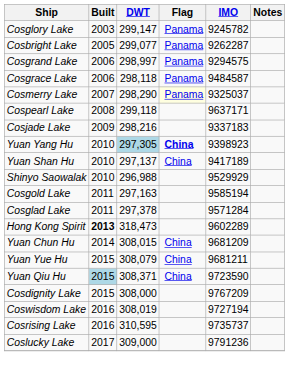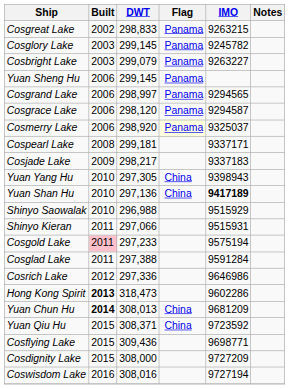+ row: Cosgreat Lake | 2002 | 298,833 | Panama | 9263215
Cosglory Lake | DWT: 299,147 -> 299,145
Cosbright Lake | Built: 2005 -> 2003
Cosbright Lake | DWT: 299,077 -> 299,079
Cosbright Lake | IMO: 9262287 -> 9263227
+ row: Yuan Sheng Hu | 2006 | 299,145 | Panama
Cosgrand Lake | IMO: 9294575 -> 9294565
Cosgrace Lake | DWT: 298,118 -> 298,120
Cosgrace Lake | IMO: 9484587 -> 9294587
Cosmerry Lake | Built: 2007 -> 2006
Cosmerry Lake | DWT: 298,290 -> 298,920
Cospearl Lake | DWT: 299,118 -> 299,181
Cospearl Lake | IMO: 9637171 -> 9337171
Cosjade Lake | DWT: 298,216 -> 298,217
Yuan Yang Hu | DWT: lightblue background -> no background
Yuan Yang Hu | Flag: bold -> normal
Yuan Yang Hu | IMO: 9398923 -> 9398943
Yuan Shan Hu | DWT: 297,137 -> 297,136
Yuan Shan Hu | IMO: normal -> bold
Shinyo Saowalak | IMO: 9529929 -> 9515929
+ row: Shinyo Kieran | 2011 | 297,066 | 9515931
Cosgold Lake | Built: no background -> pink background
Cosgold Lake | DWT: 297,163 -> 297,233
Cosgold Lake | IMO: 9585194 -> 9575194
Cosglad Lake | DWT: 297,378 -> 297,388
Cosglad Lake | IMO: 9571284 -> 9591284
+ row: Cosrich Lake | 2012 | 297,336 | 9646986
Hong Kong Spirit | IMO: 9602289 -> 9602286
Yuan Chun Hu | Built: normal -> bold
Yuan Chun Hu | DWT: 308,015 -> 308,013
- row: Yuan Yue Hu | 2015 | 308,079 | China | 9681211
Yuan Qiu Hu | Built: lightblue background -> no background
Yuan Qiu Hu | IMO: 9723590 -> 9723592
+ row: Cosflying Lake | 2015 | 309,436 | 9698771
Cosdignity Lake | IMO: 9767209 -> 9727209
Coswisdom Lake | DWT: 308,019 -> 308,016
- row: Cosrising Lake | 2016 | 310,595 | 9735737
- row: Coslucky Lake | 2017 | 309,000 | 9791236
